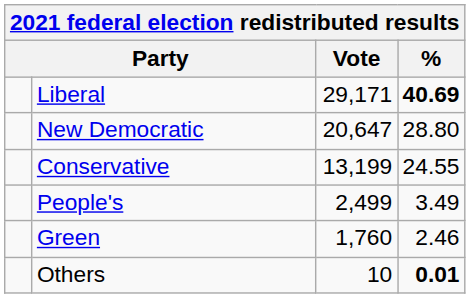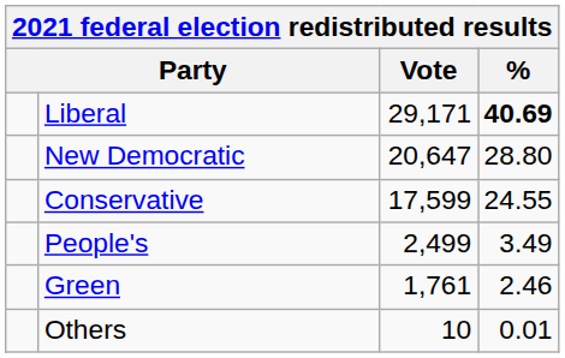Conservative | Vote: 13,199 -> 17,599
Green | Vote: 1,760 -> 1,761
Others | %: bold -> normal
